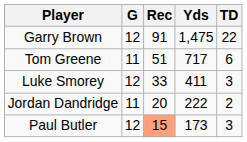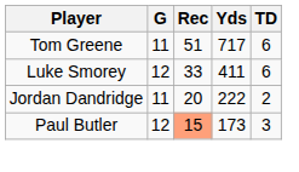- row: Garry Brown | 12 | 91 | 1,475 | 22
Luke Smorey | TD: 3 -> 6
